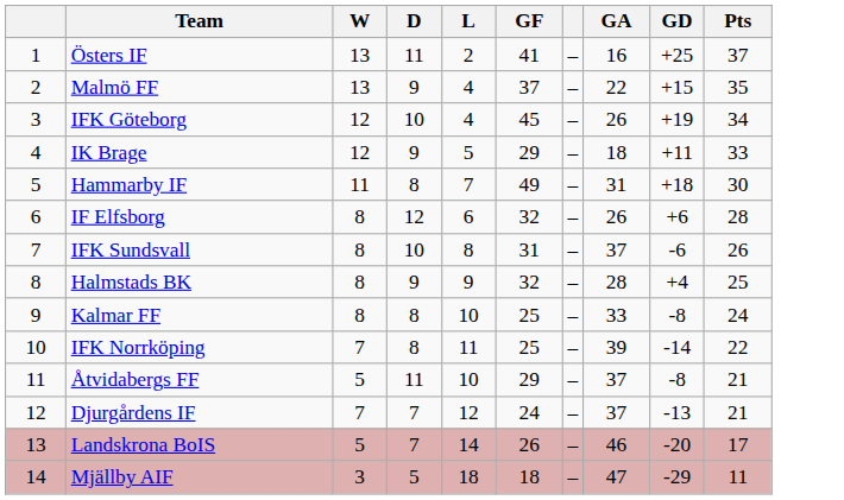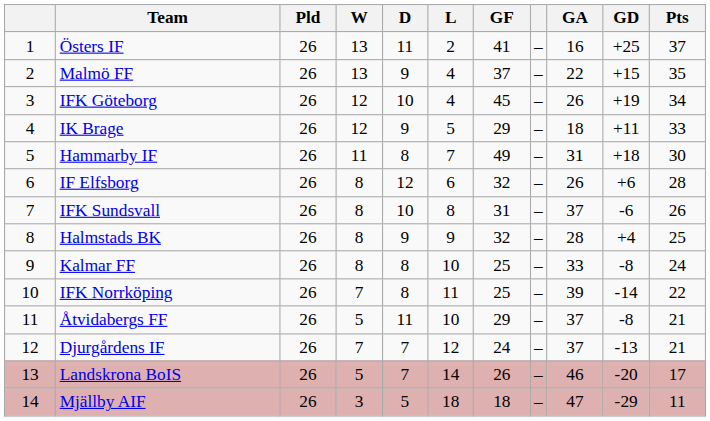+ column: Pld | 26 | 26 | 26 | 26 | 26 | 26 | 26 | 26 | 26 | 26 | 26 | 26 | 26 | 26
